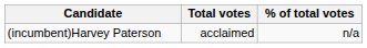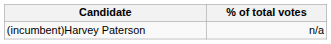- column: Total votes | acclaimed
